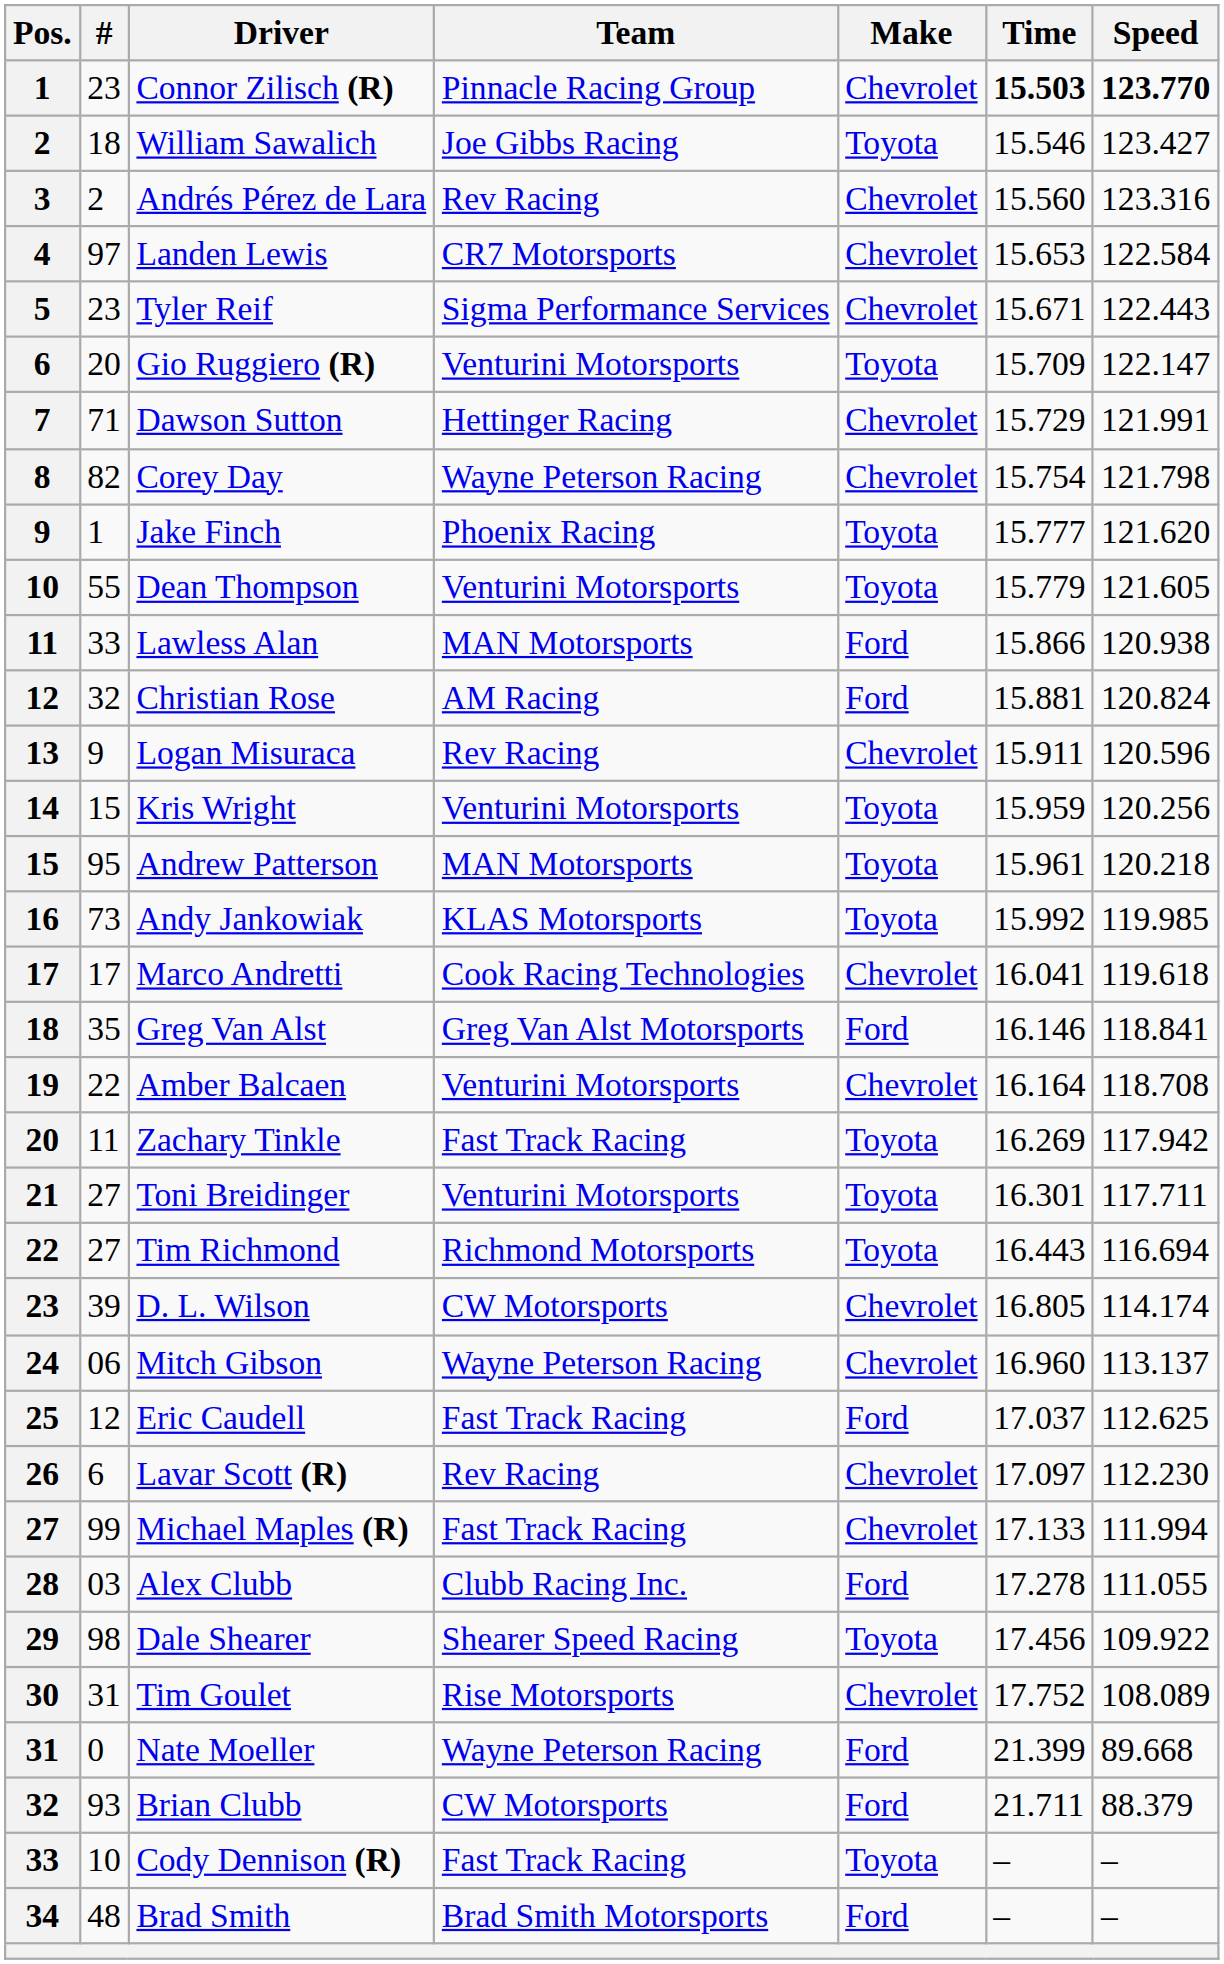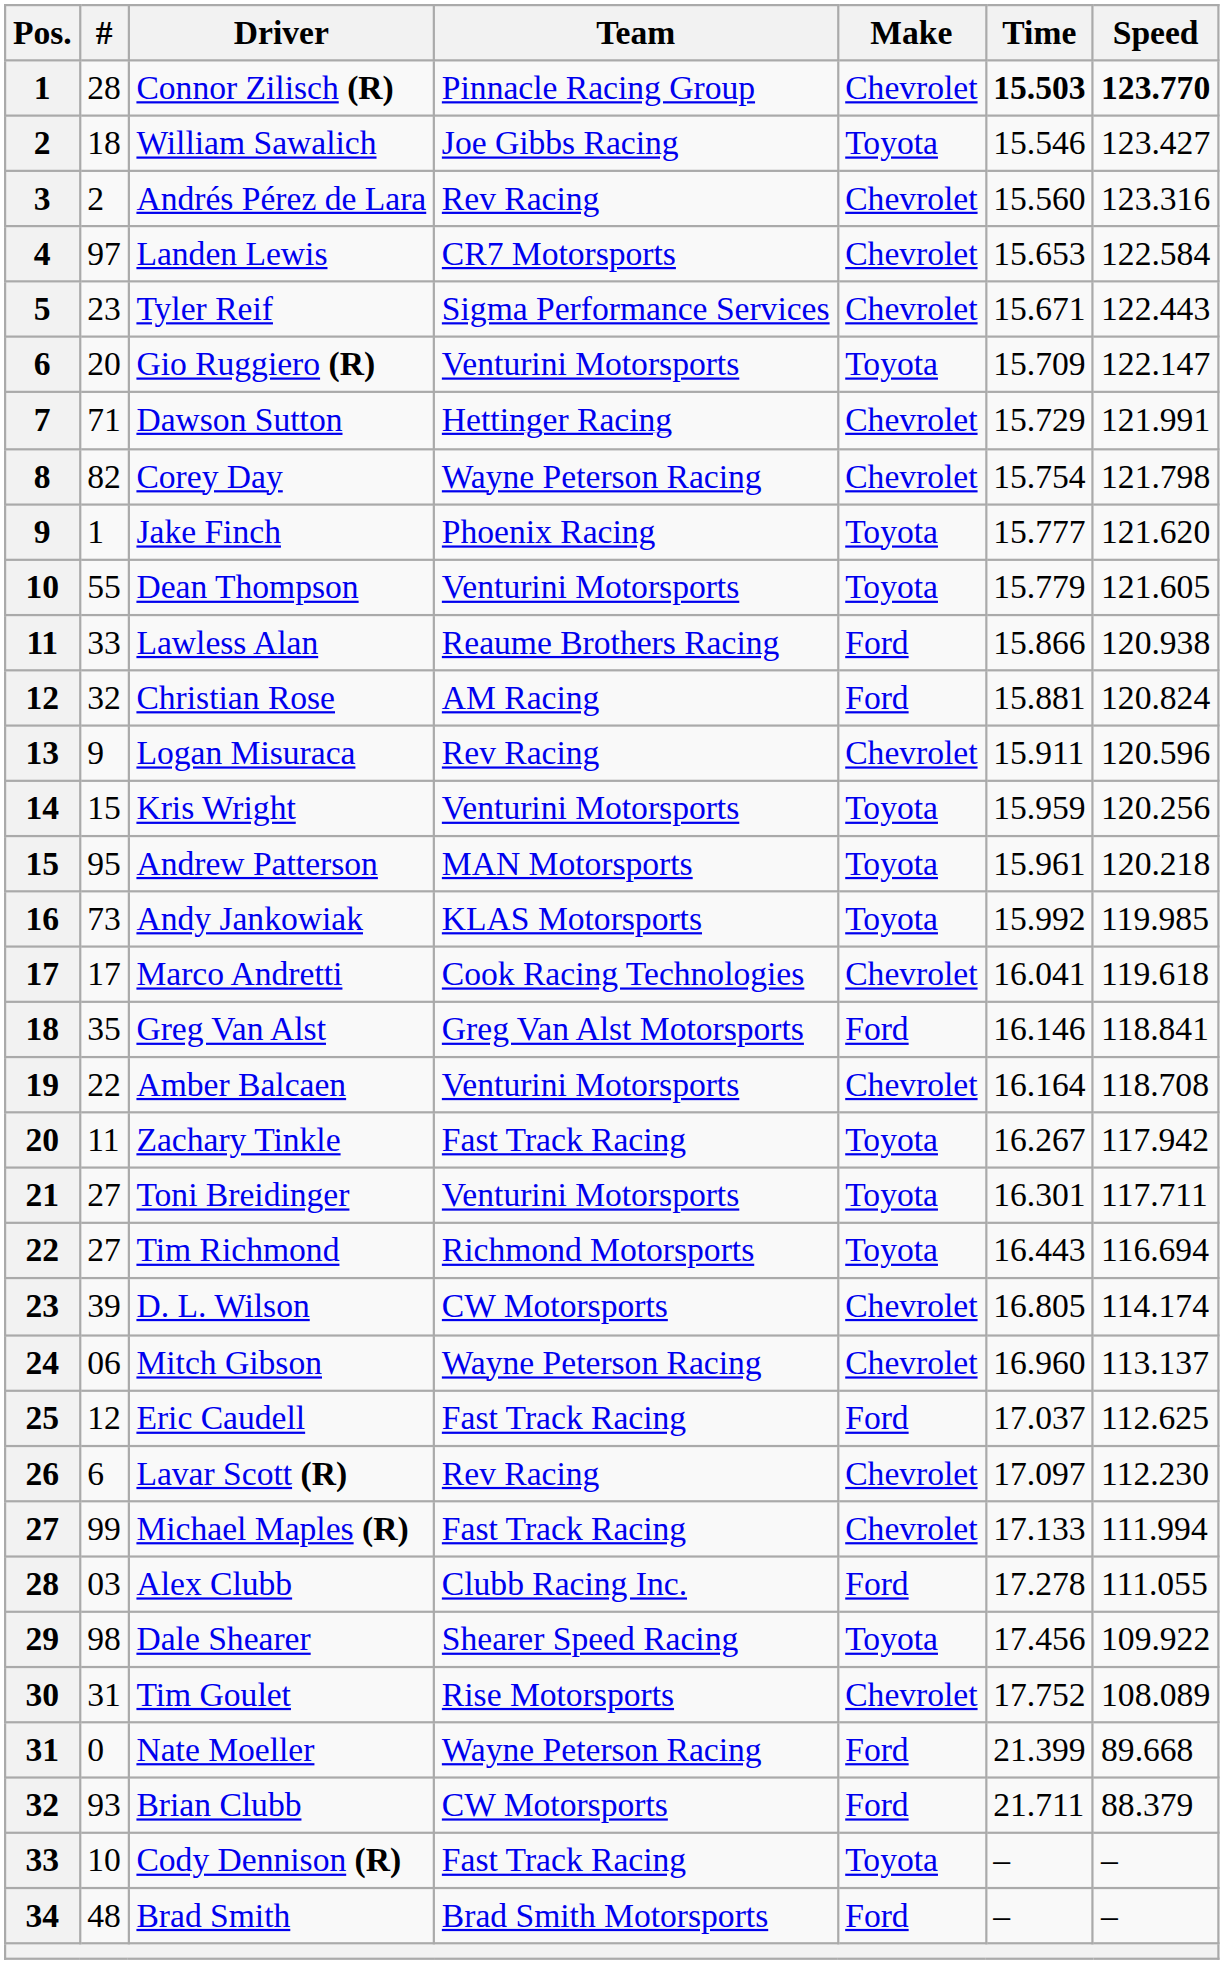Connor Zilisch (R) | #: 23 -> 28
Lawless Alan | Team: MAN Motorsports -> Reaume Brothers Racing
Zachary Tinkle | Time: 16.269 -> 16.267
